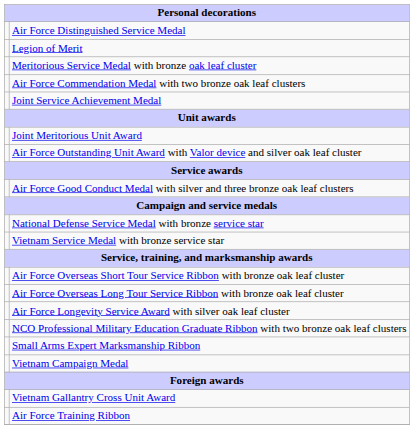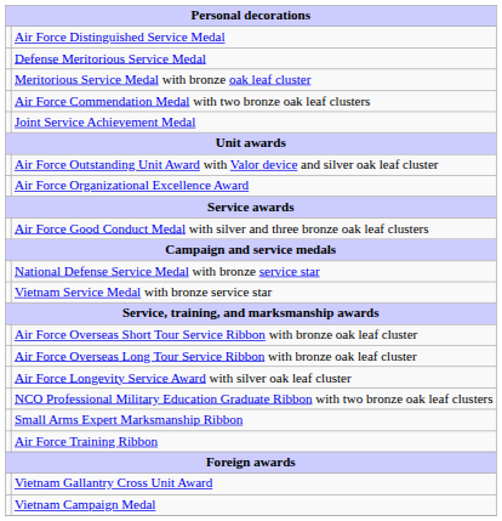- row: Legion of Merit
+ row: Defense Meritorious Service Medal
- row: Joint Meritorious Unit Award
+ row: Air Force Organizational Excellence Award
rows swapped: Air Force Training Ribbon <-> Vietnam Campaign Medal
